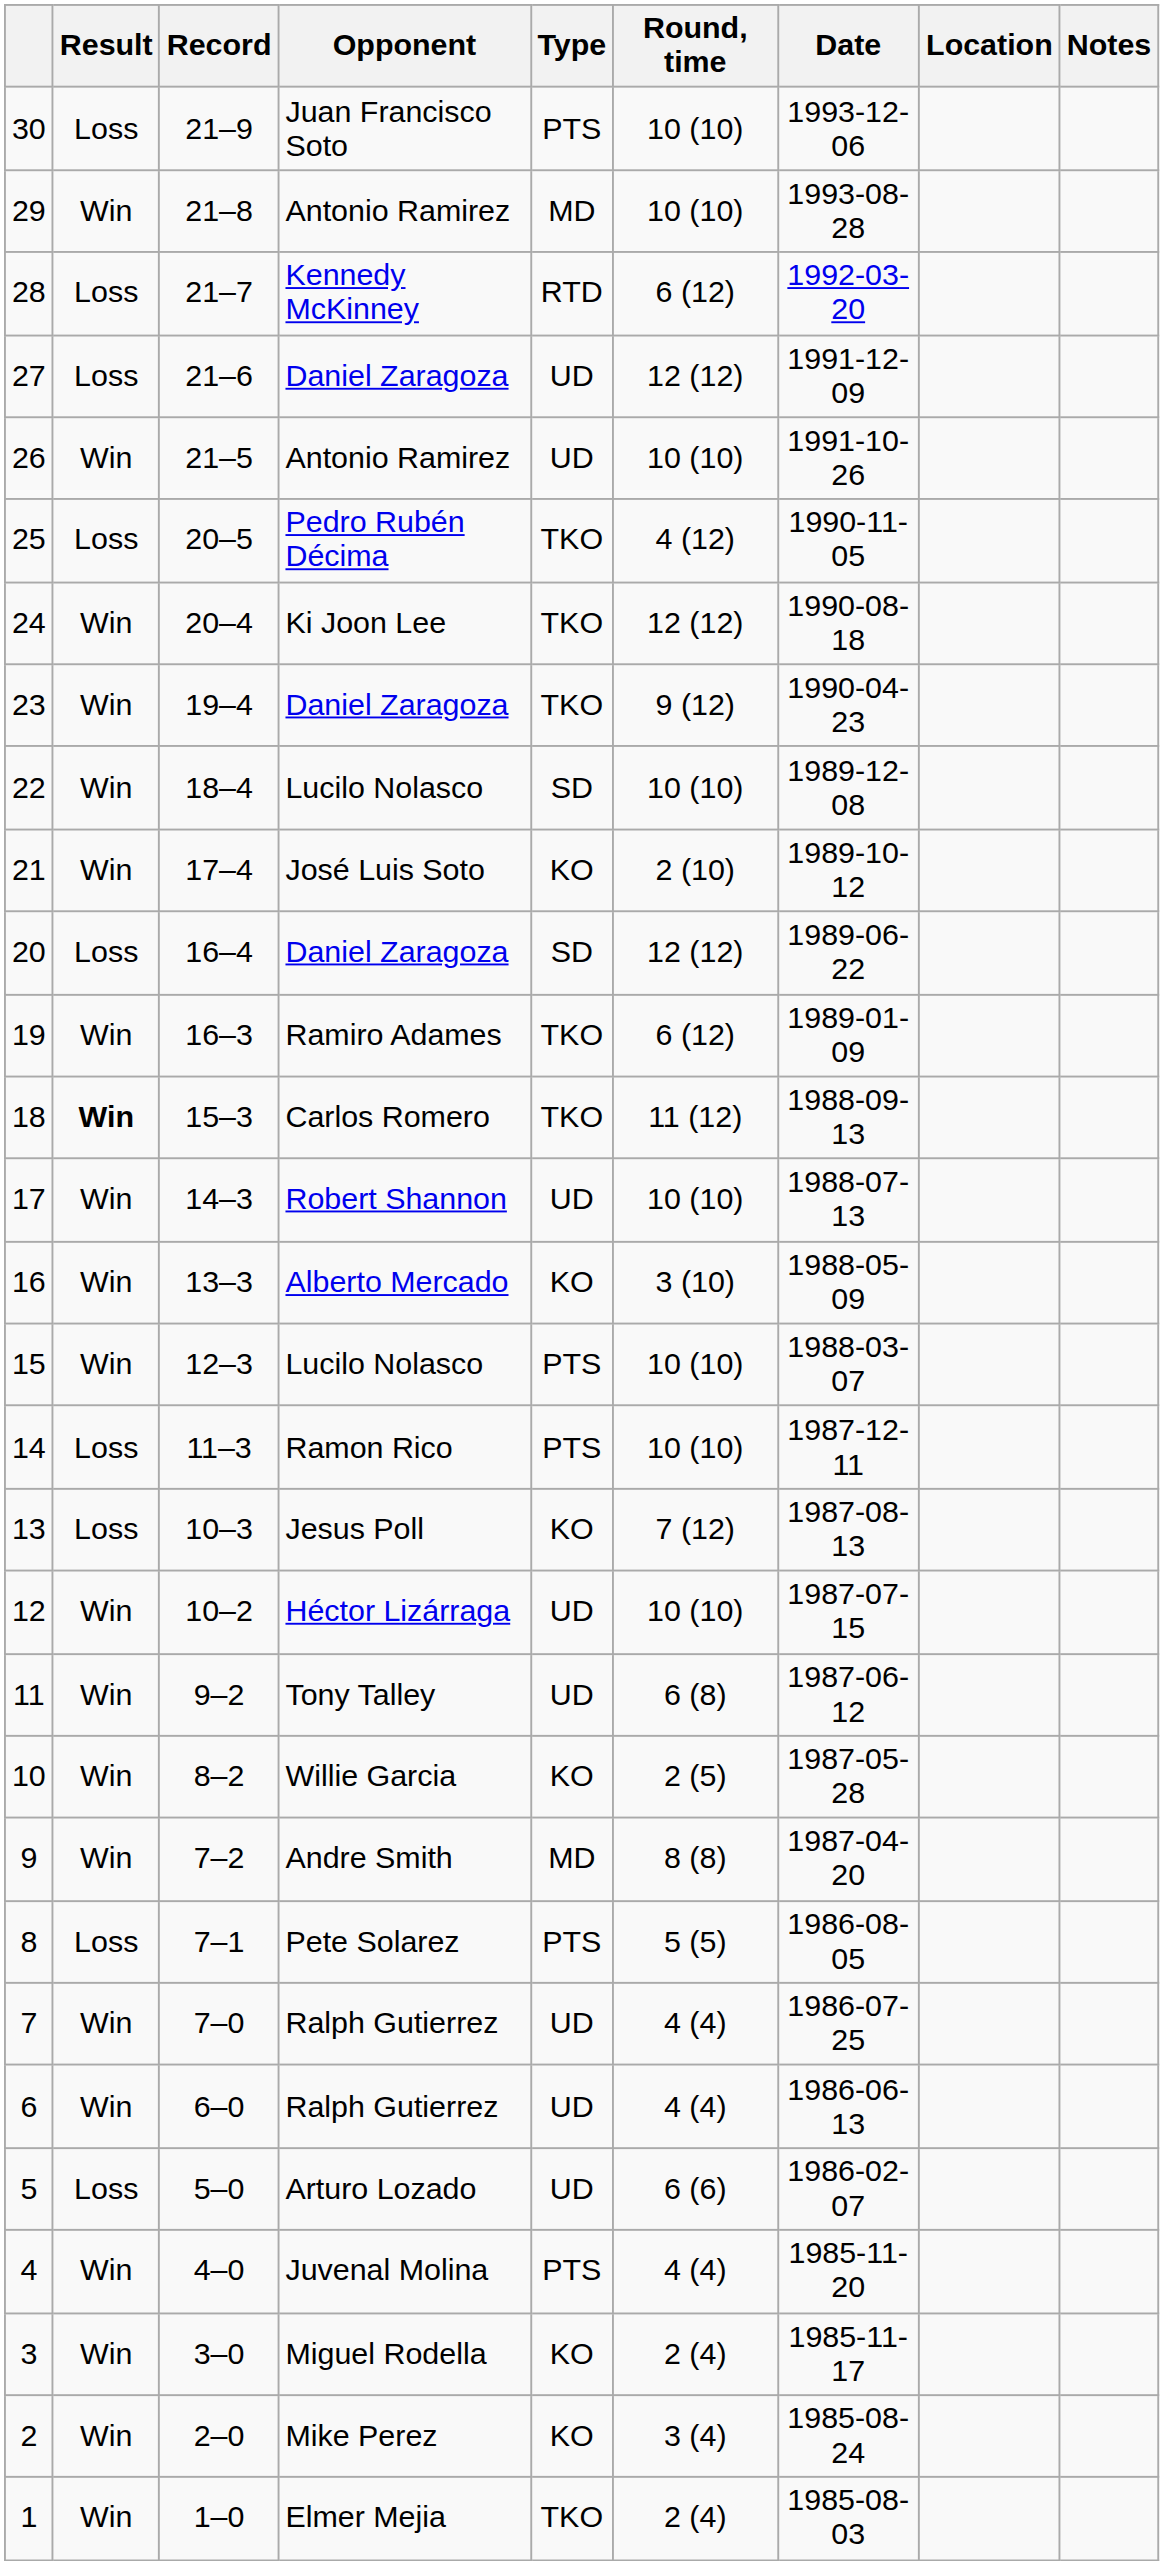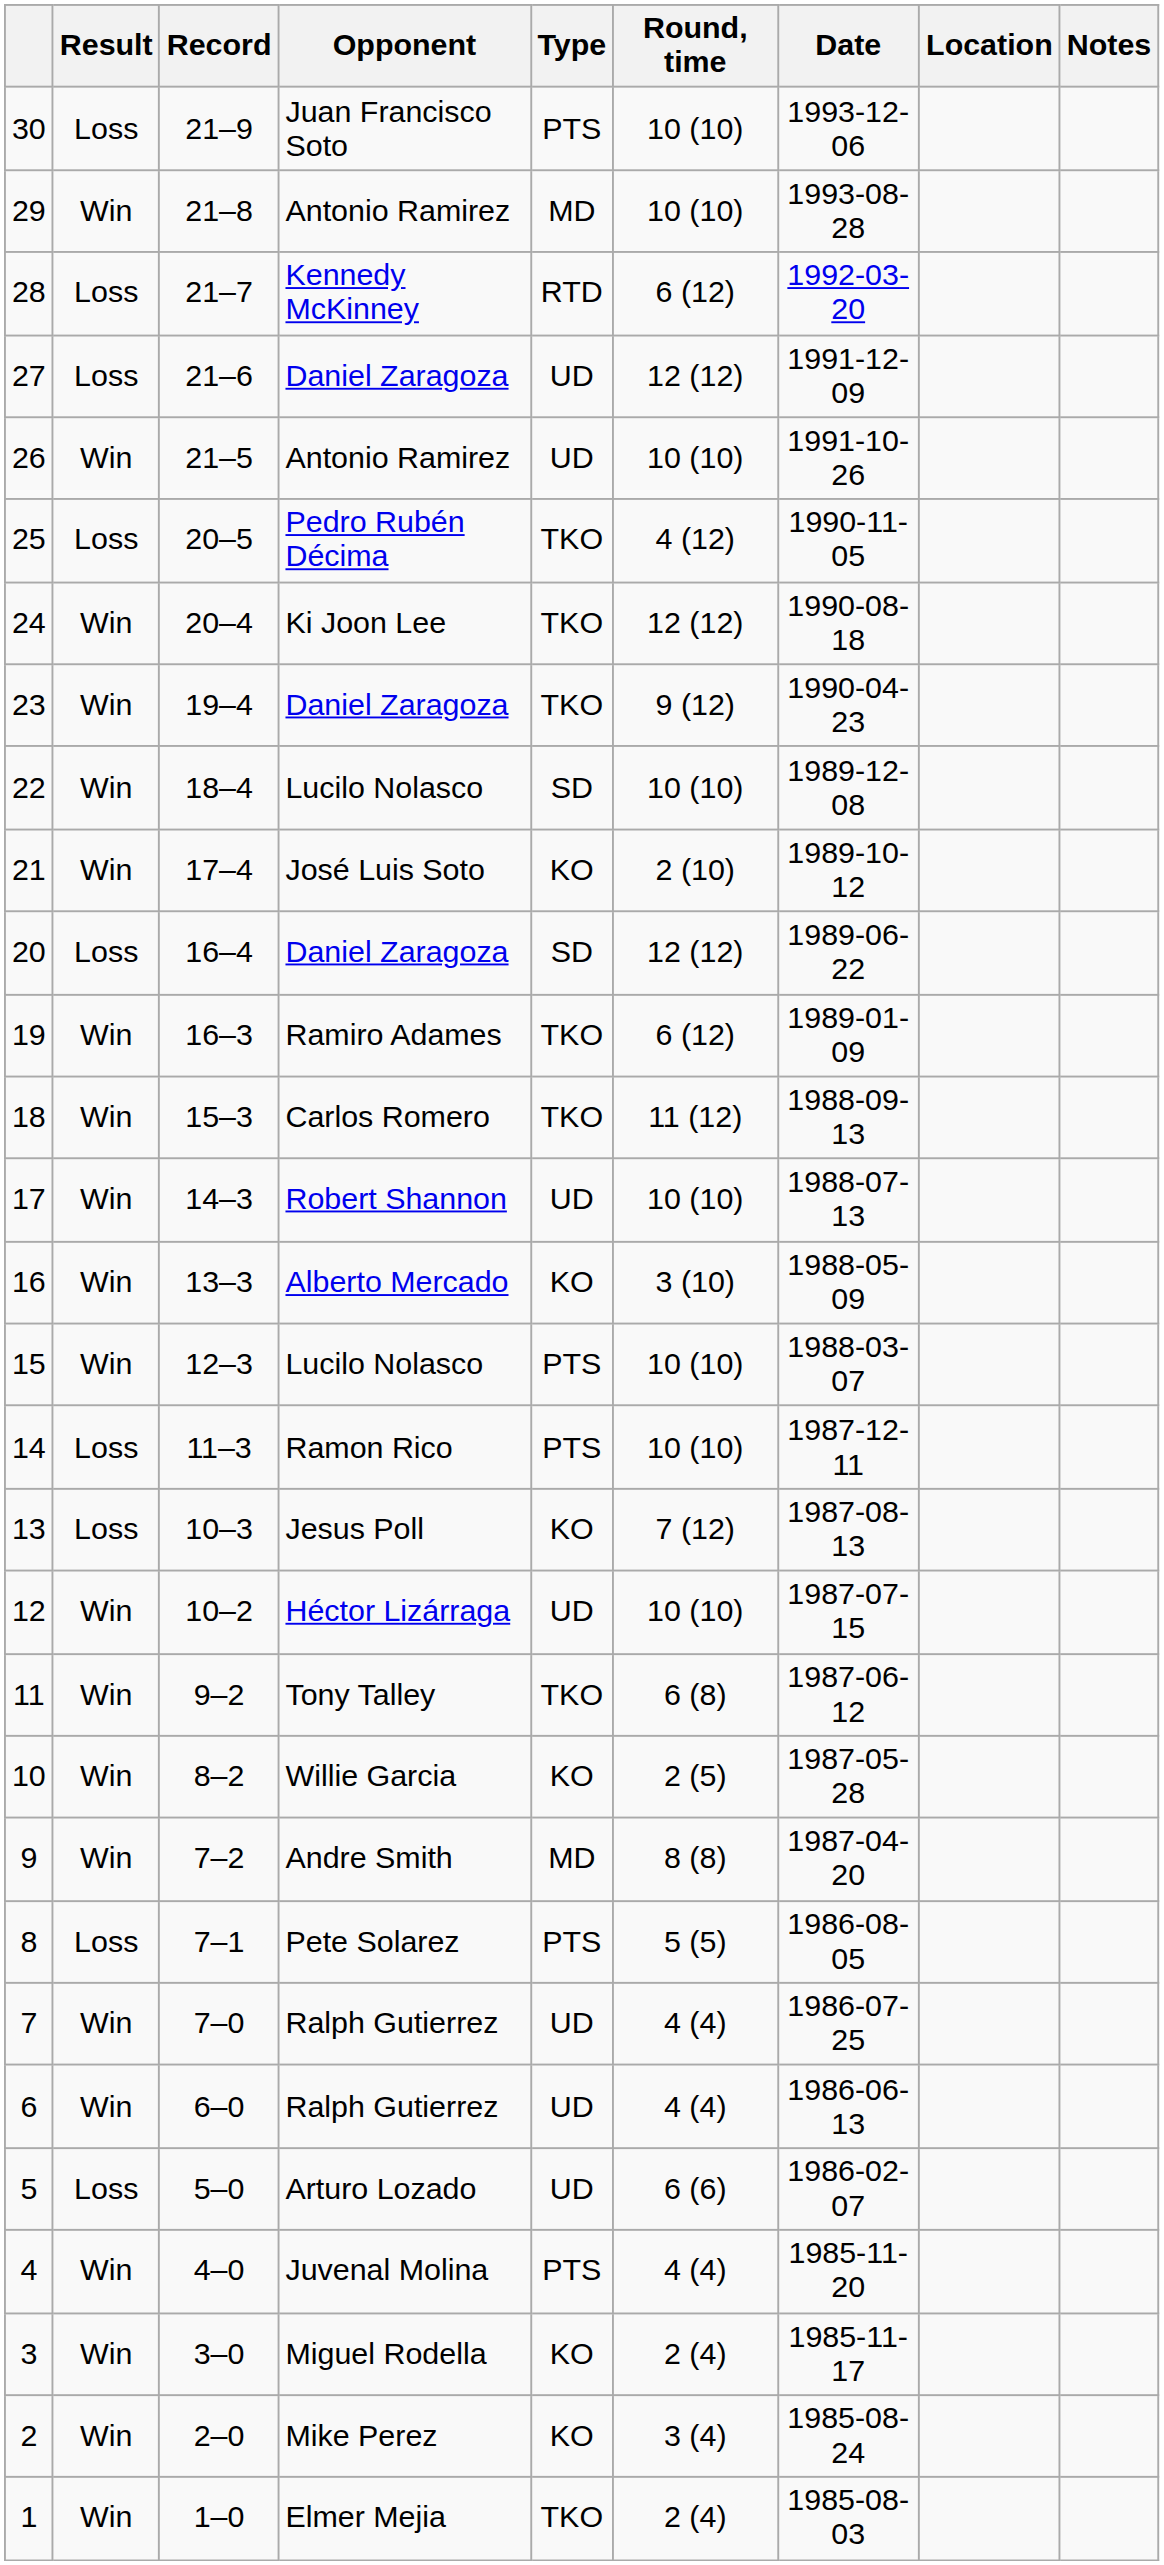18 | Result: bold -> normal
11 | Type: UD -> TKO
